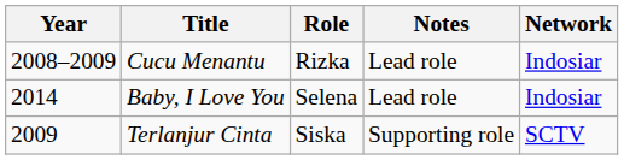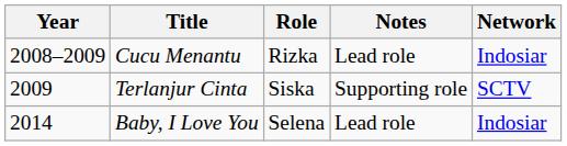rows swapped: Terlanjur Cinta <-> Baby, I Love You
